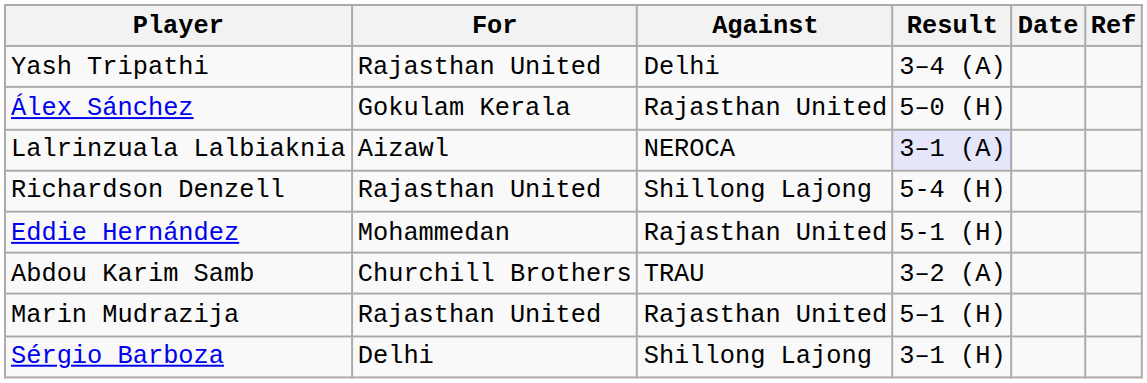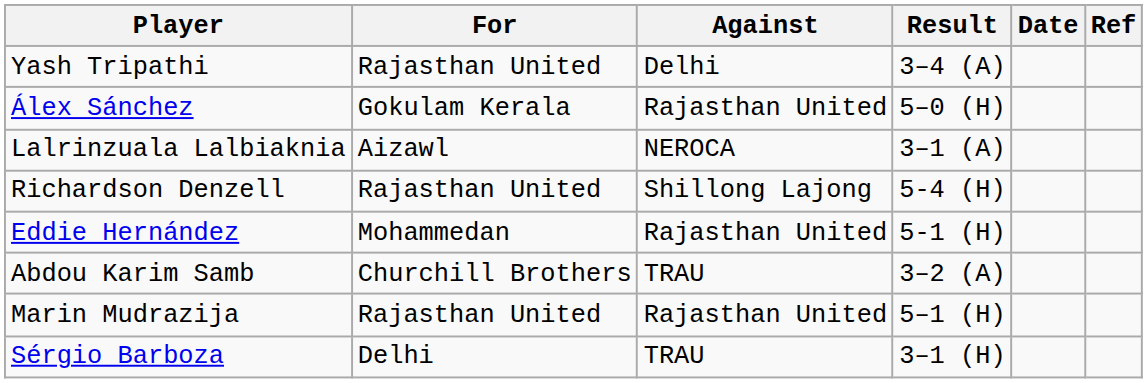Lalrinzuala Lalbiaknia | Result: lavender background -> no background
Sérgio Barboza | Against: Shillong Lajong -> TRAU
